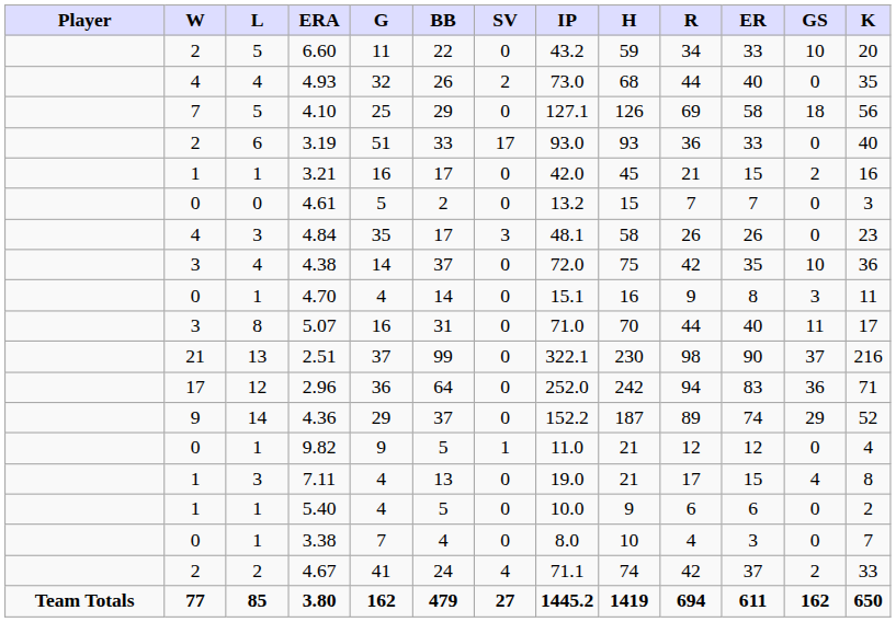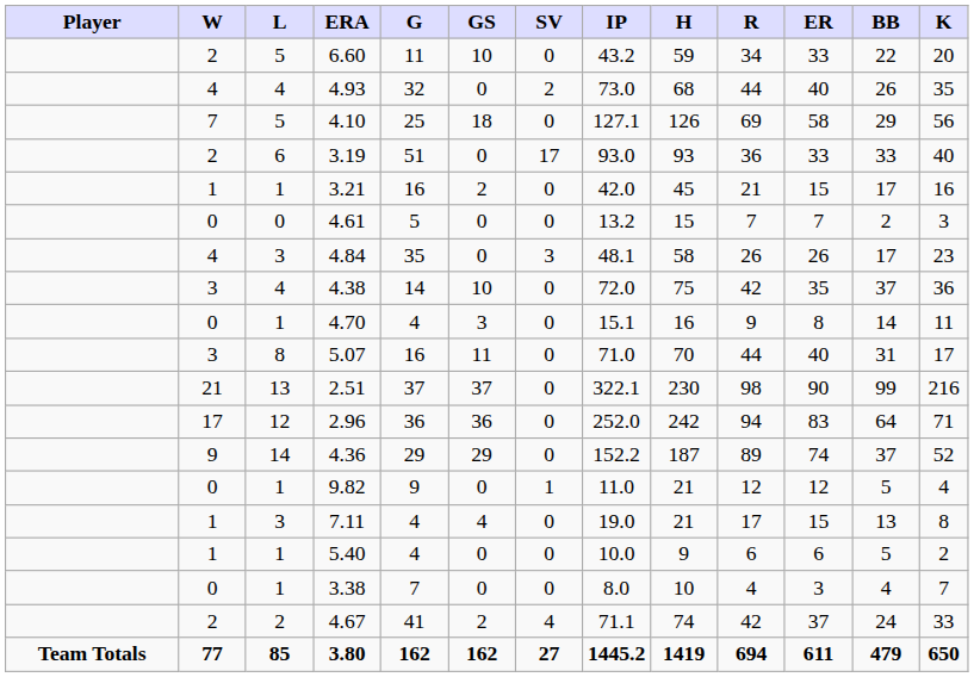columns swapped: GS <-> BB
